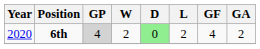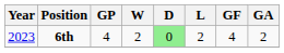6th | Year: 2020 -> 2023
6th | GP: lightgrey background -> no background
